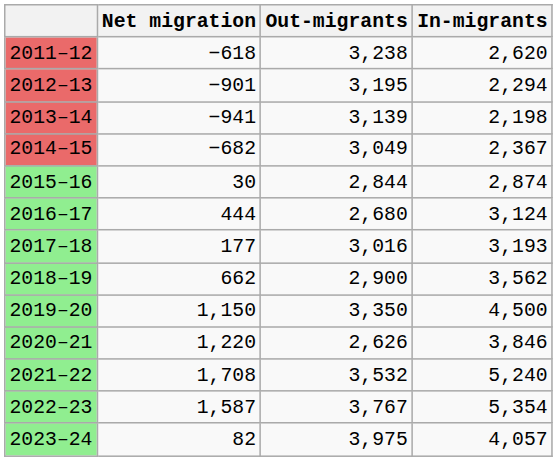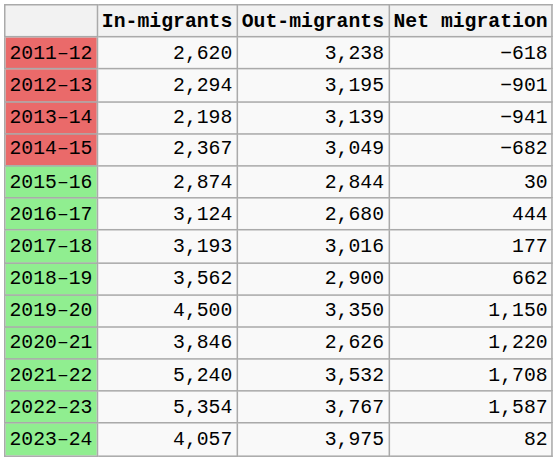columns swapped: In-migrants <-> Net migration
